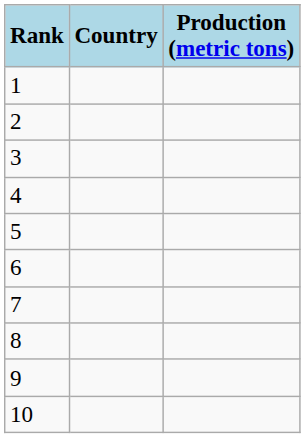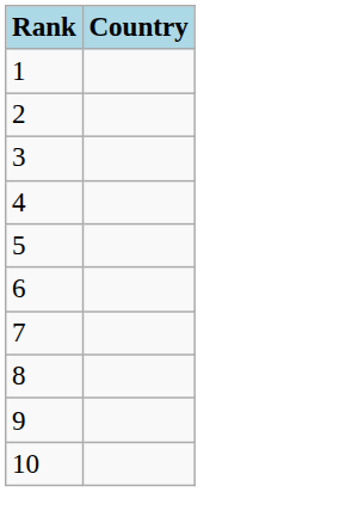- column: Production (metric tons)
